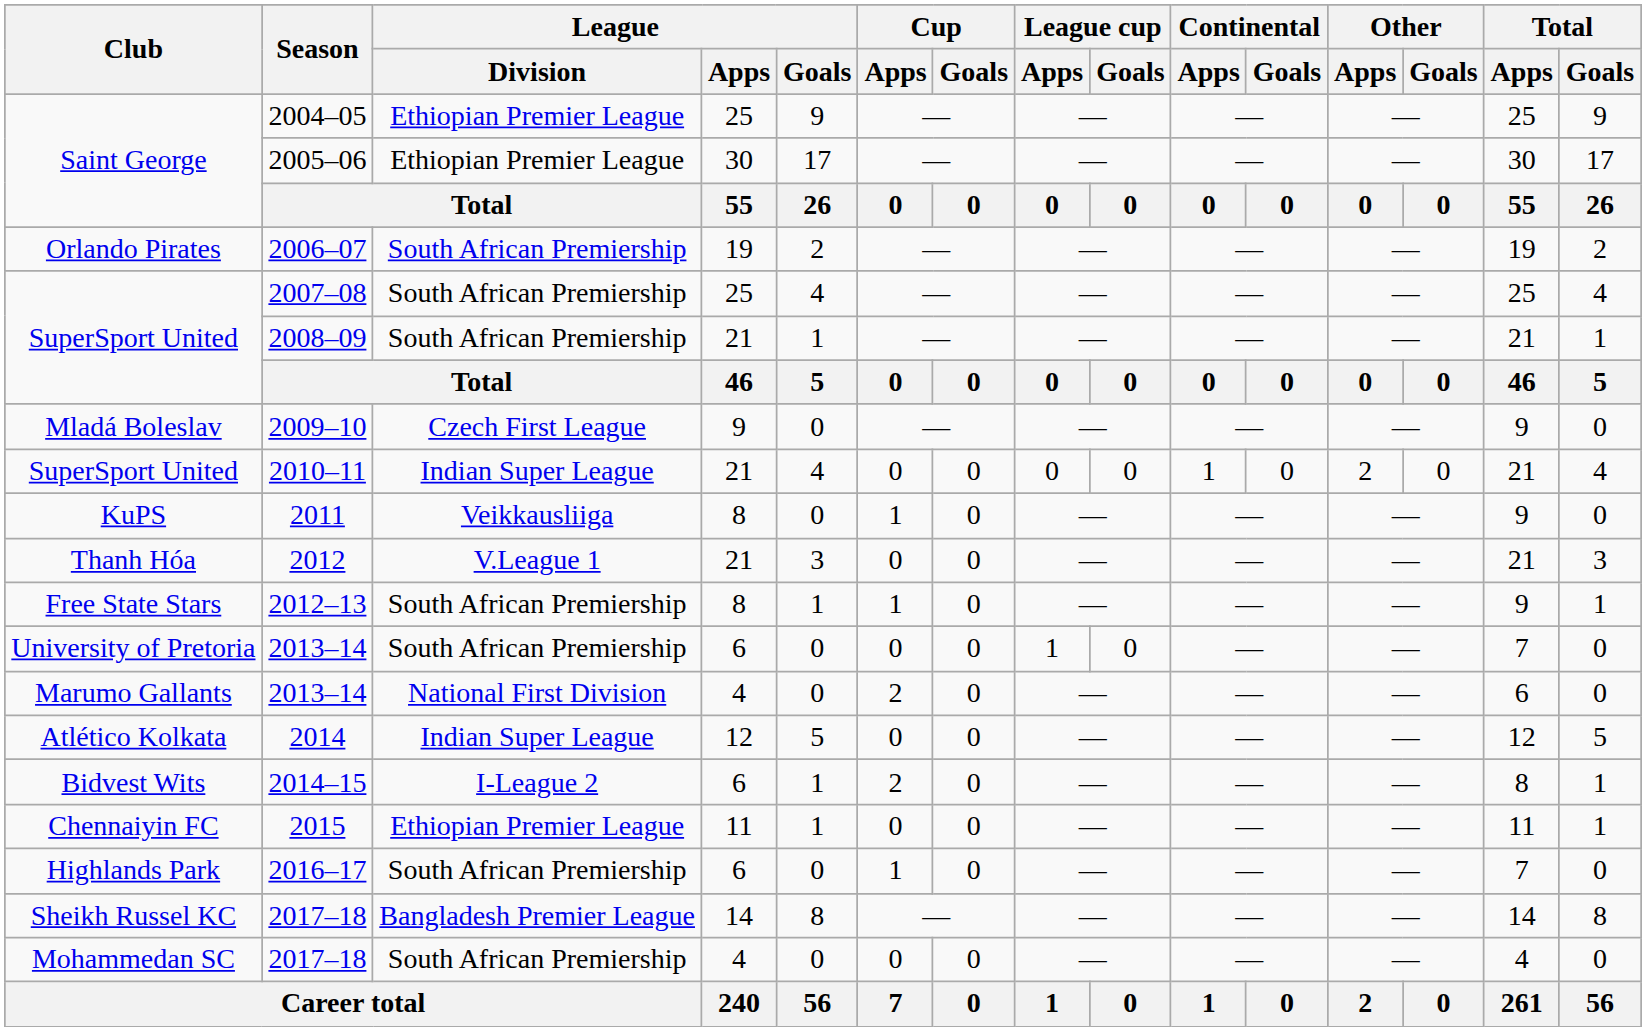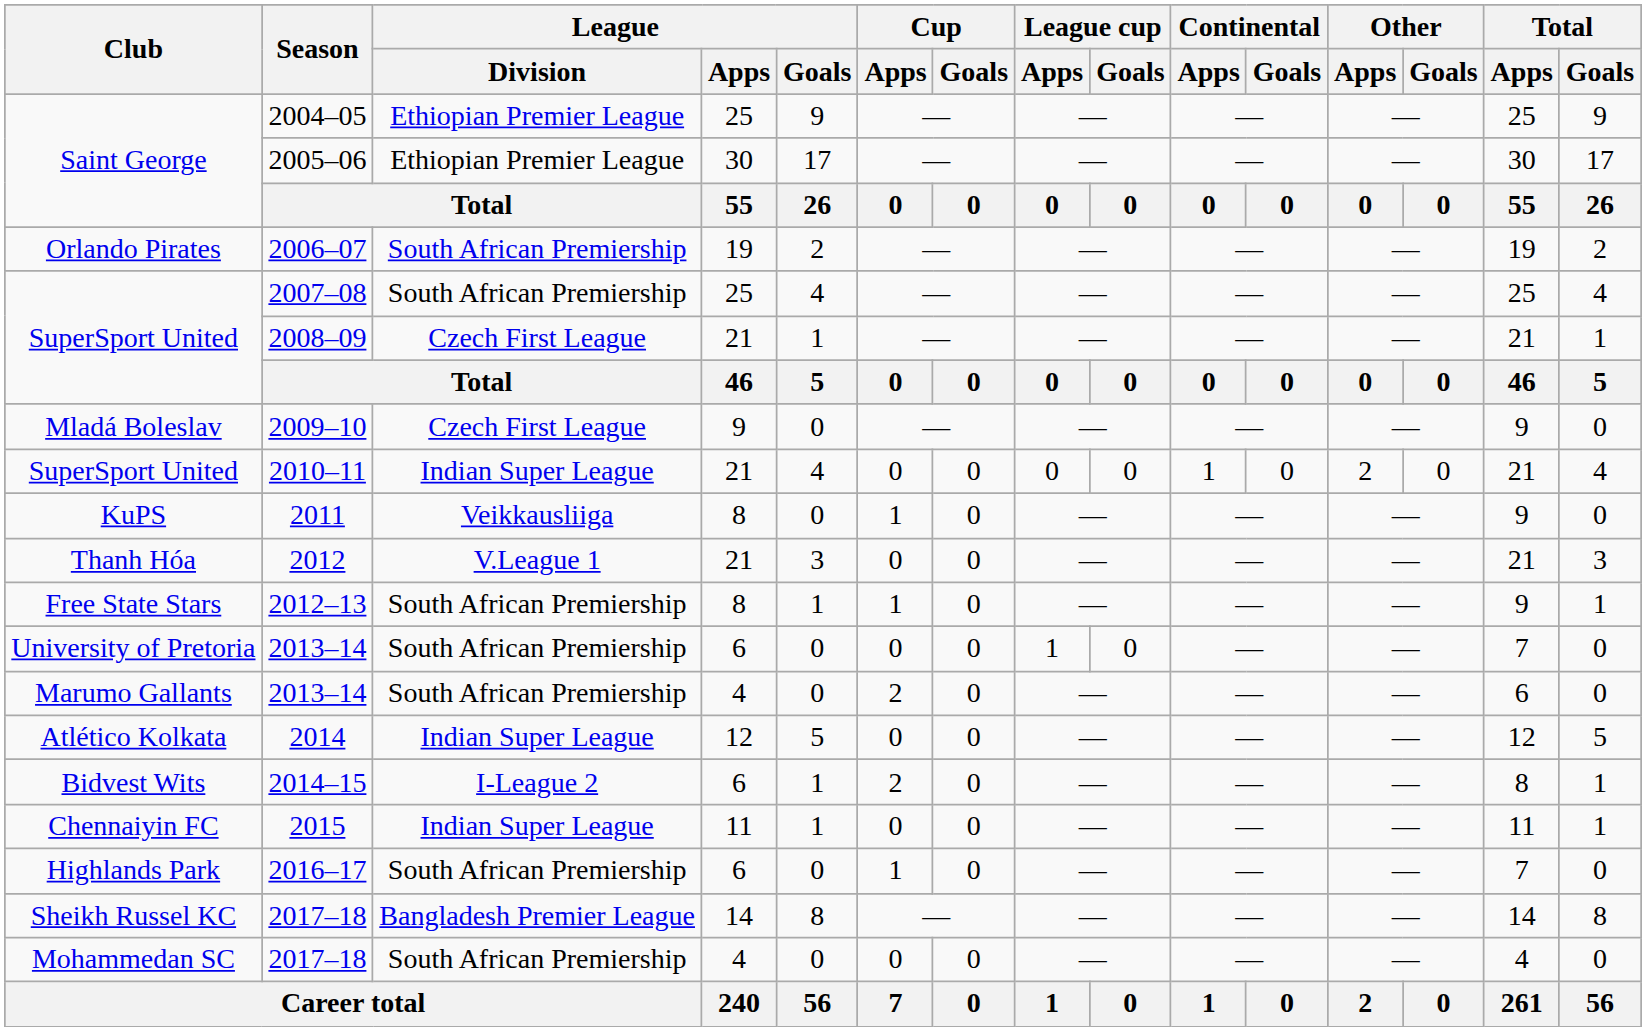2008–09 | League / Division: South African Premiership -> Czech First League
Marumo Gallants / 2013–14 | League / Division: National First Division -> South African Premiership
2015 | League / Division: Ethiopian Premier League -> Indian Super League
